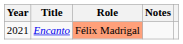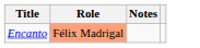- column: Year | 2021
